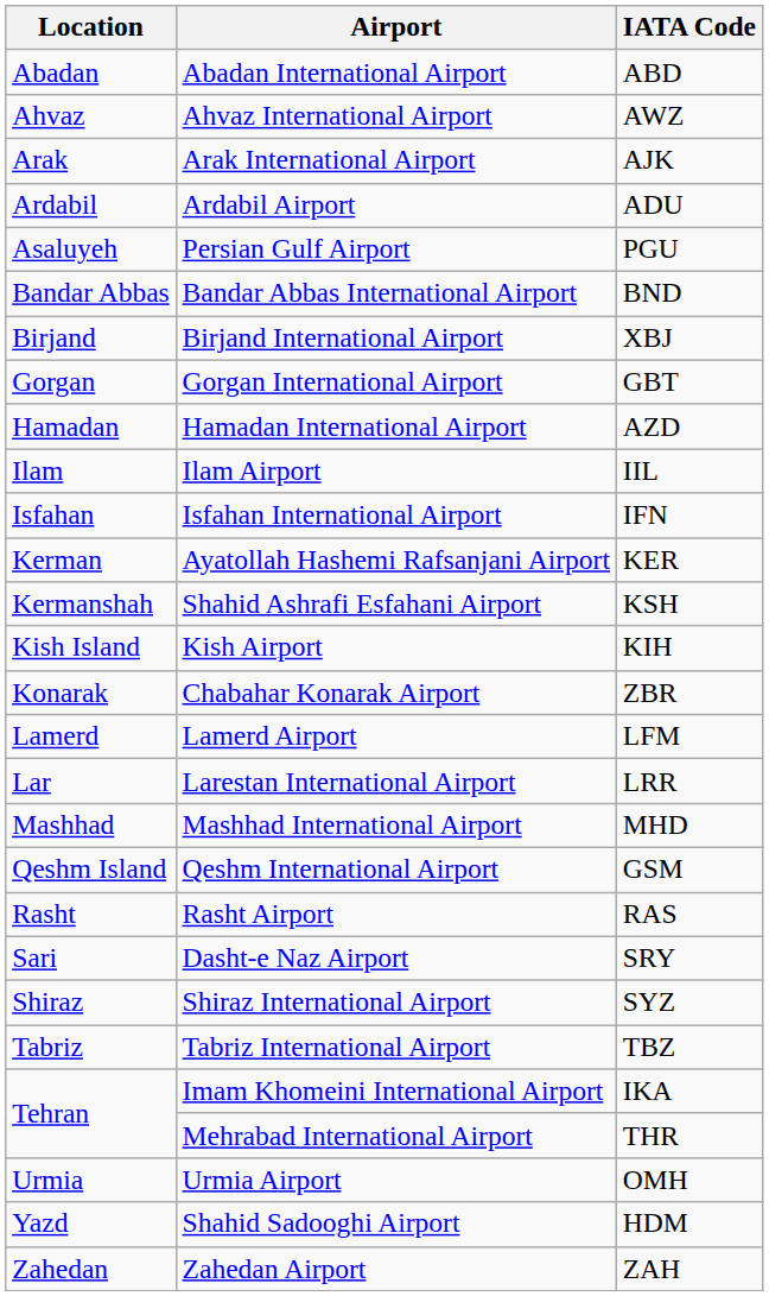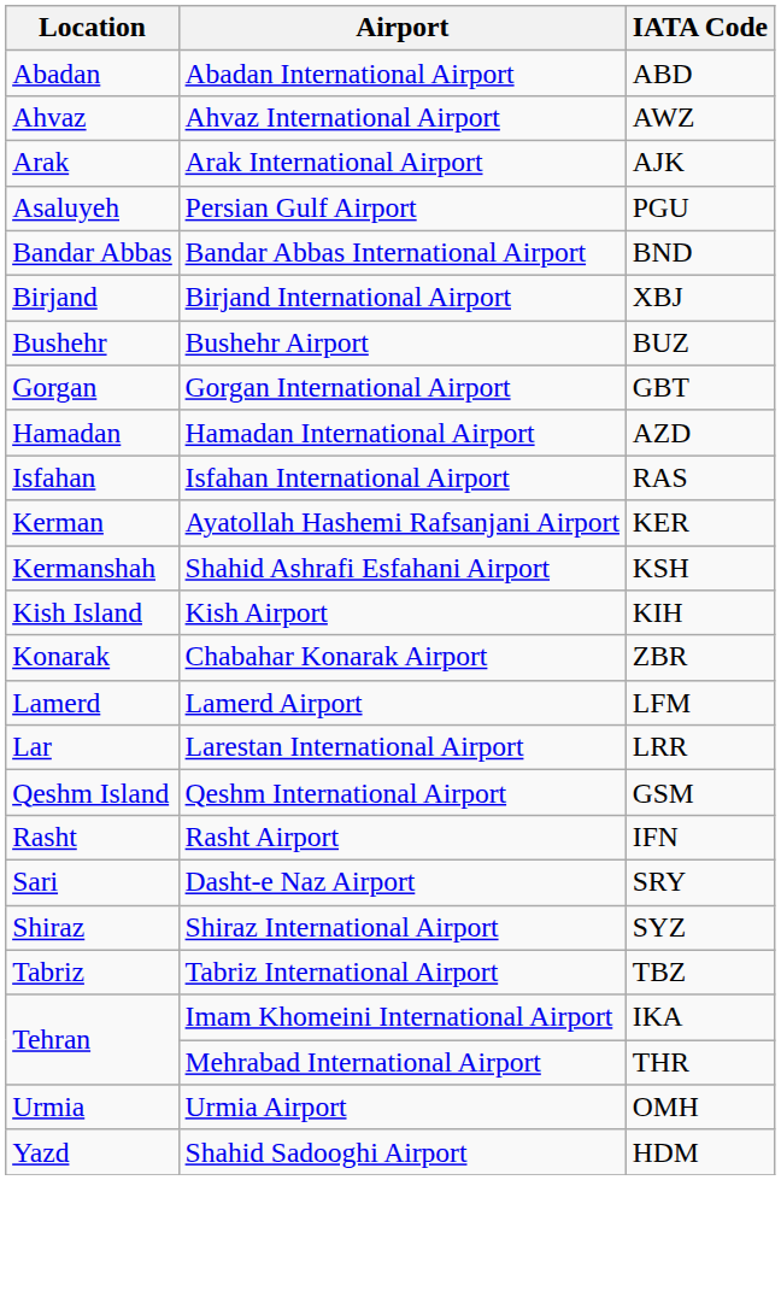- row: Ardabil | Ardabil Airport | ADU
+ row: Bushehr | Bushehr Airport | BUZ
- row: Ilam | Ilam Airport | IIL
Isfahan International Airport | IATA Code: IFN -> RAS
- row: Mashhad | Mashhad International Airport | MHD
Rasht Airport | IATA Code: RAS -> IFN
- row: Zahedan | Zahedan Airport | ZAH
